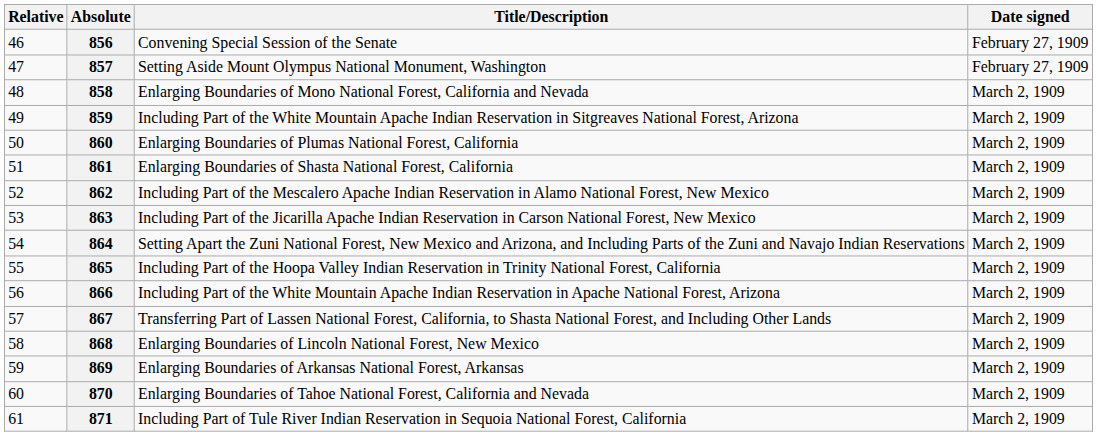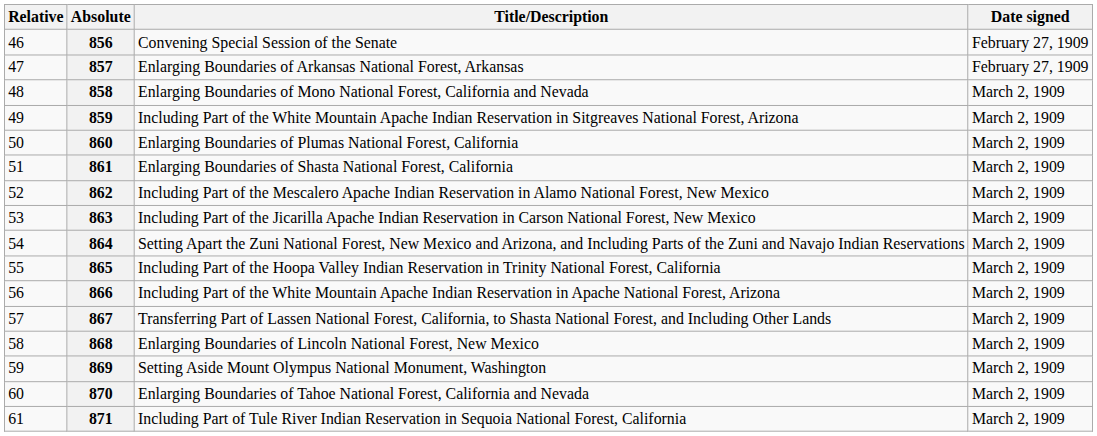857 | Title/Description: Setting Aside Mount Olympus National Monument, Washington -> Enlarging Boundaries of Arkansas National Forest, Arkansas
869 | Title/Description: Enlarging Boundaries of Arkansas National Forest, Arkansas -> Setting Aside Mount Olympus National Monument, Washington
